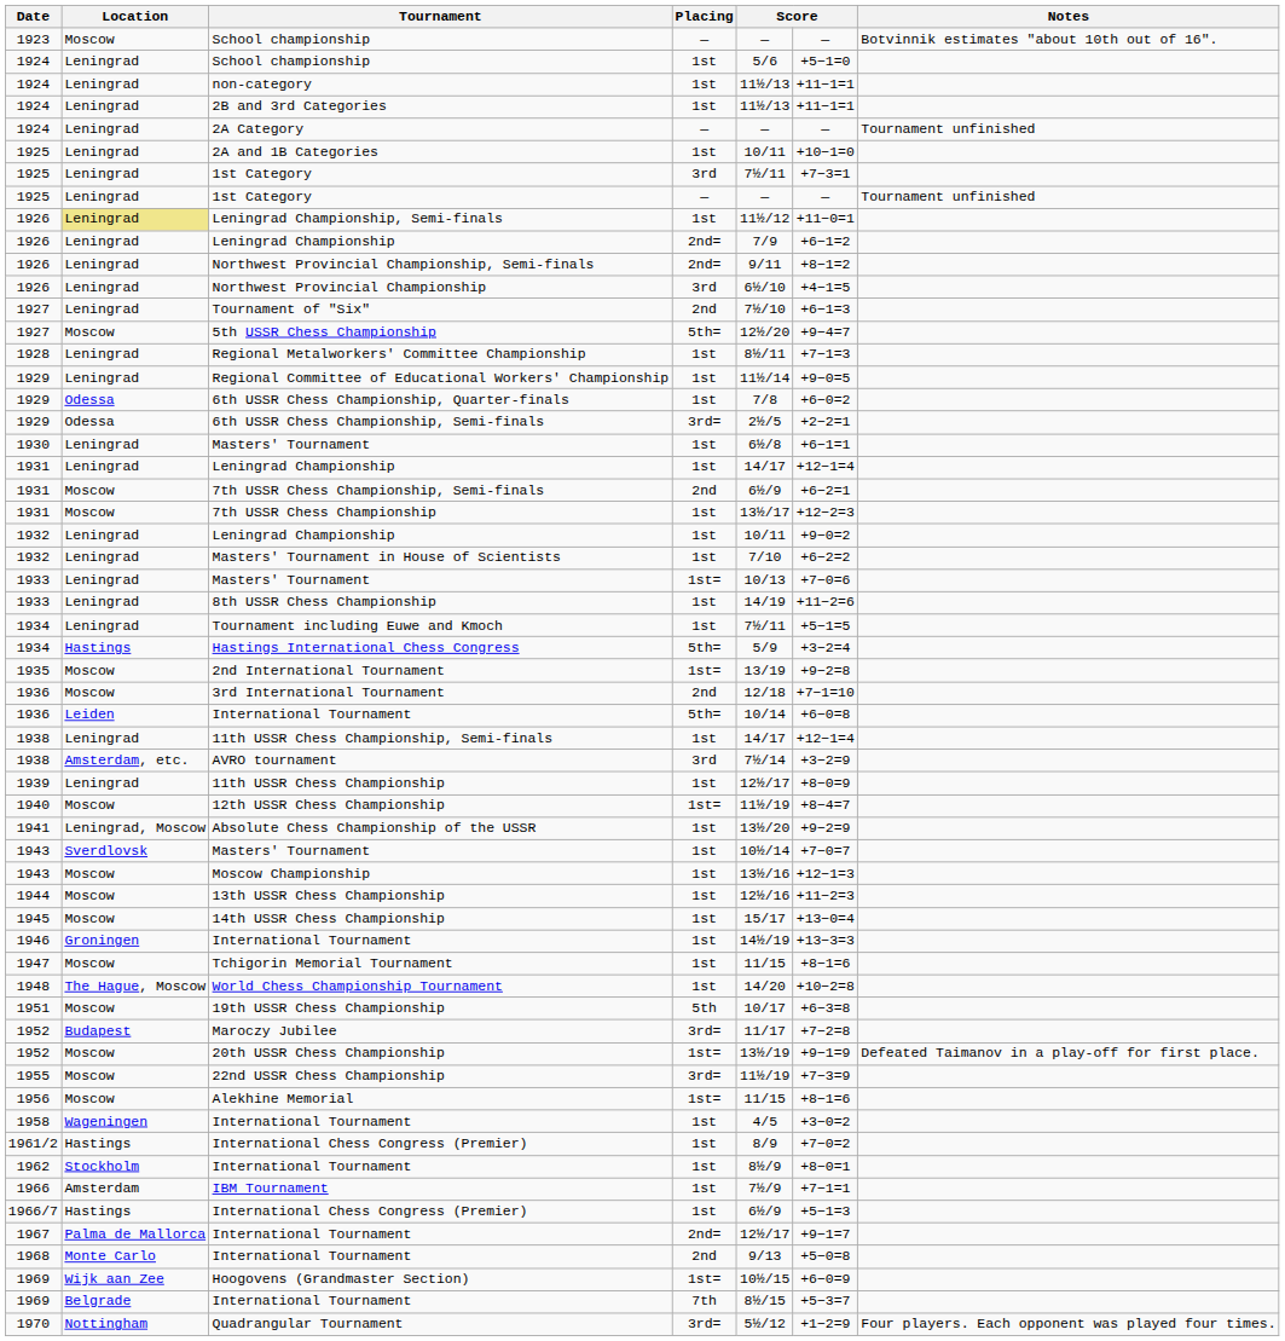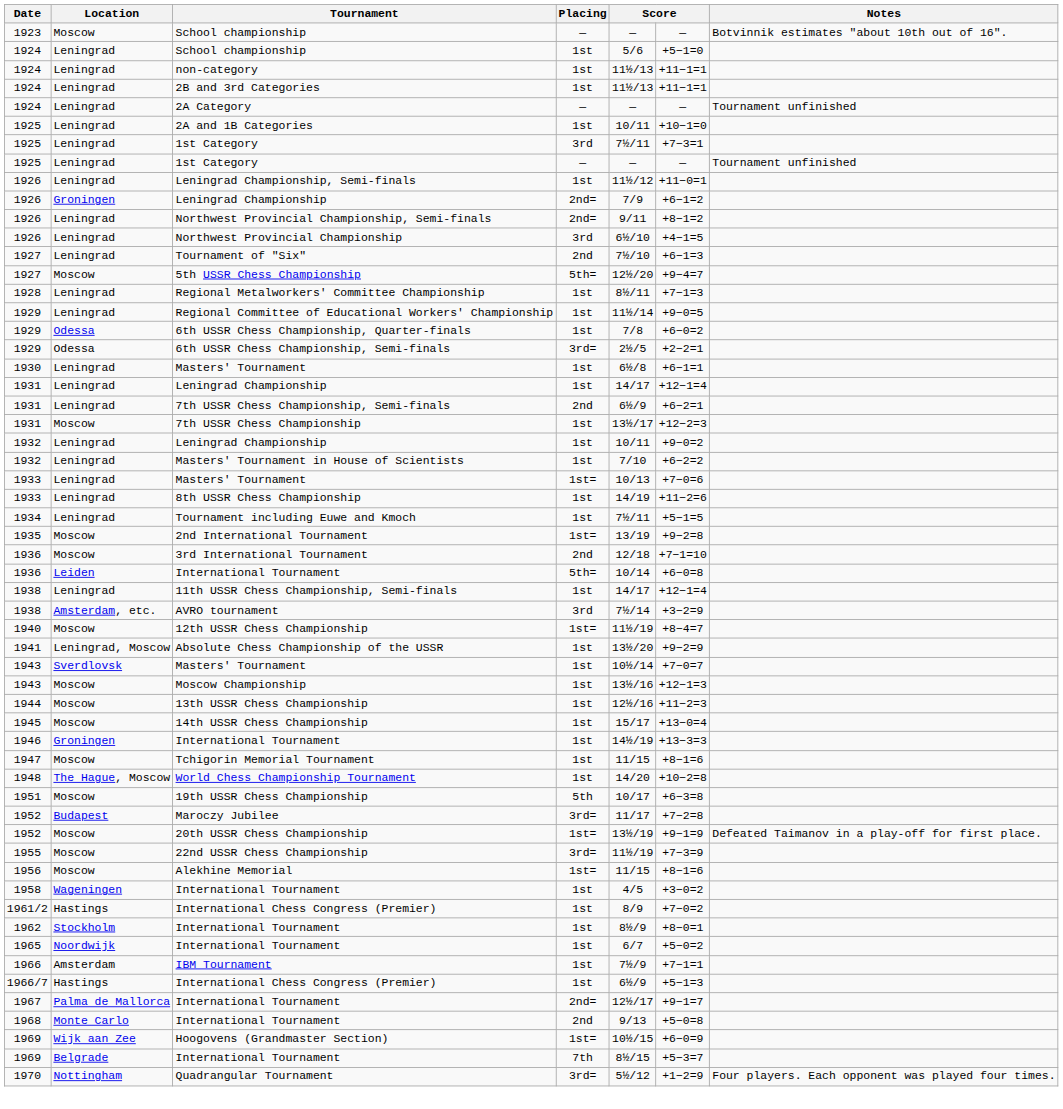Leningrad Championship, Semi-finals | Location: khaki background -> no background
1926 / Leningrad Championship | Location: Leningrad -> Groningen
7th USSR Chess Championship, Semi-finals | Location: Moscow -> Leningrad
- row: 1934 | Hastings | Hastings International Chess Congress | 5th= | 5/9 | +3−2=4
- row: 1939 | Leningrad | 11th USSR Chess Championship | 1st | 12½/17 | +8−0=9
+ row: 1965 | Noordwijk | International Tournament | 1st | 6/7 | +5−0=2
